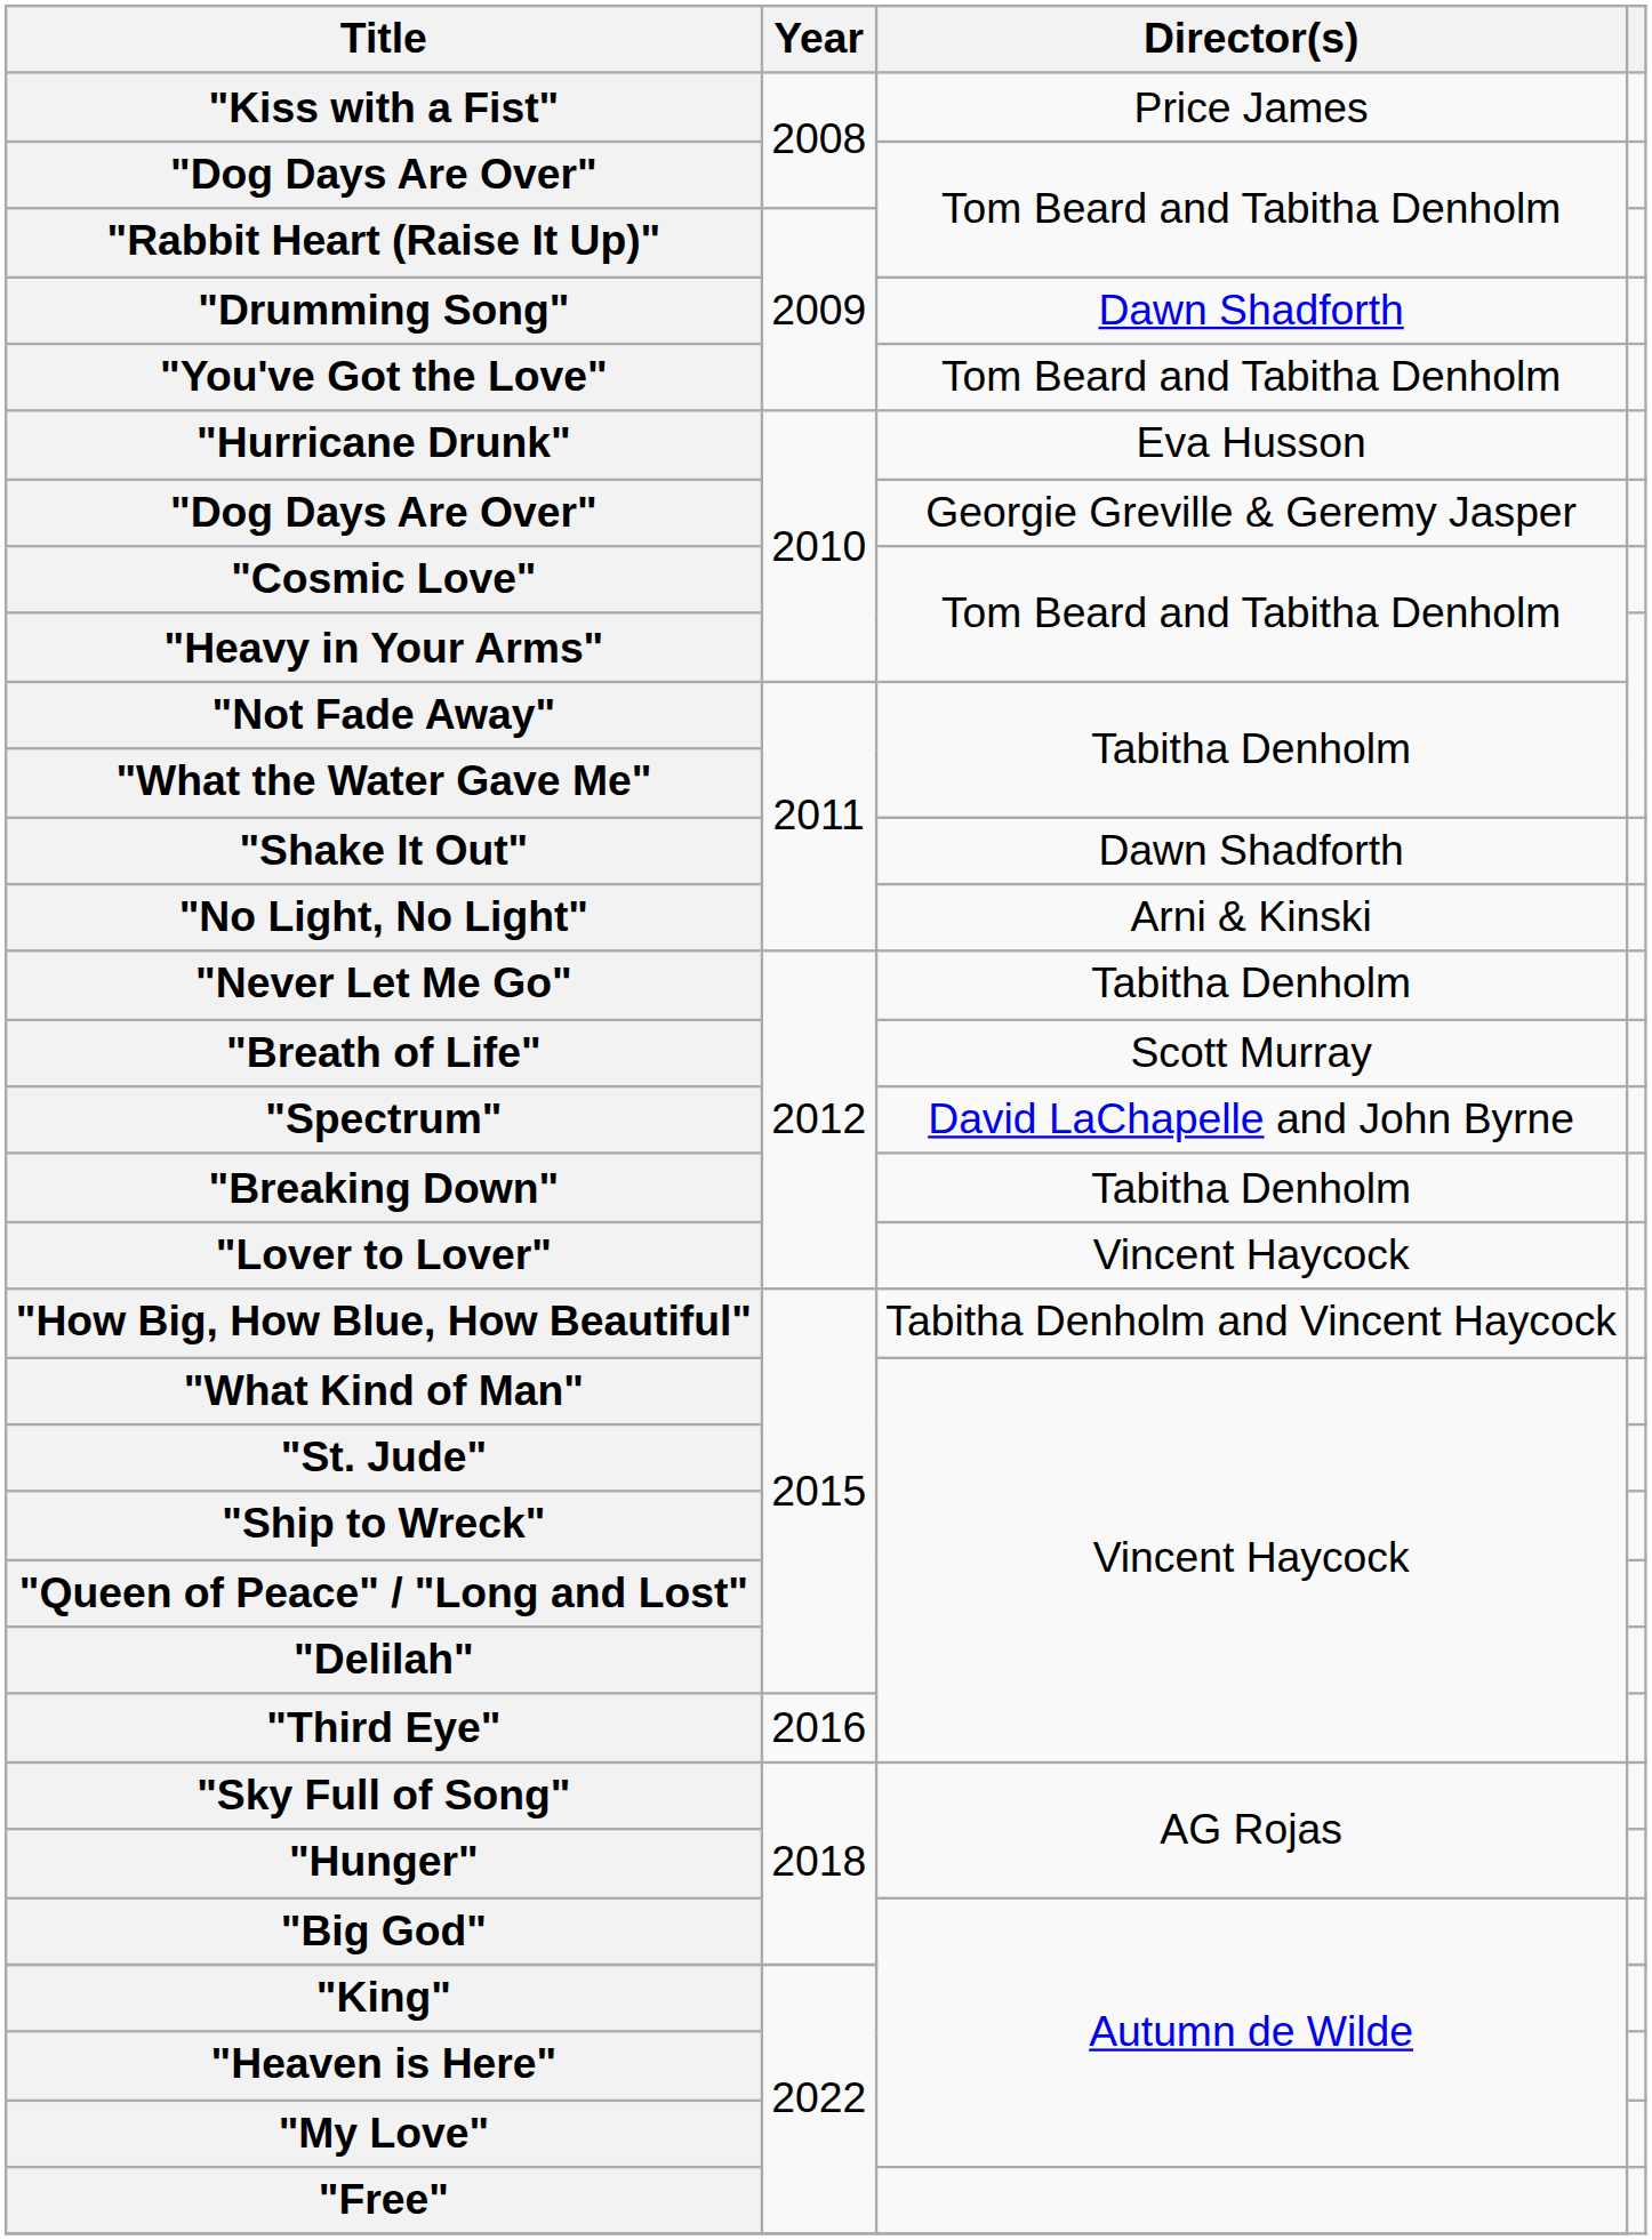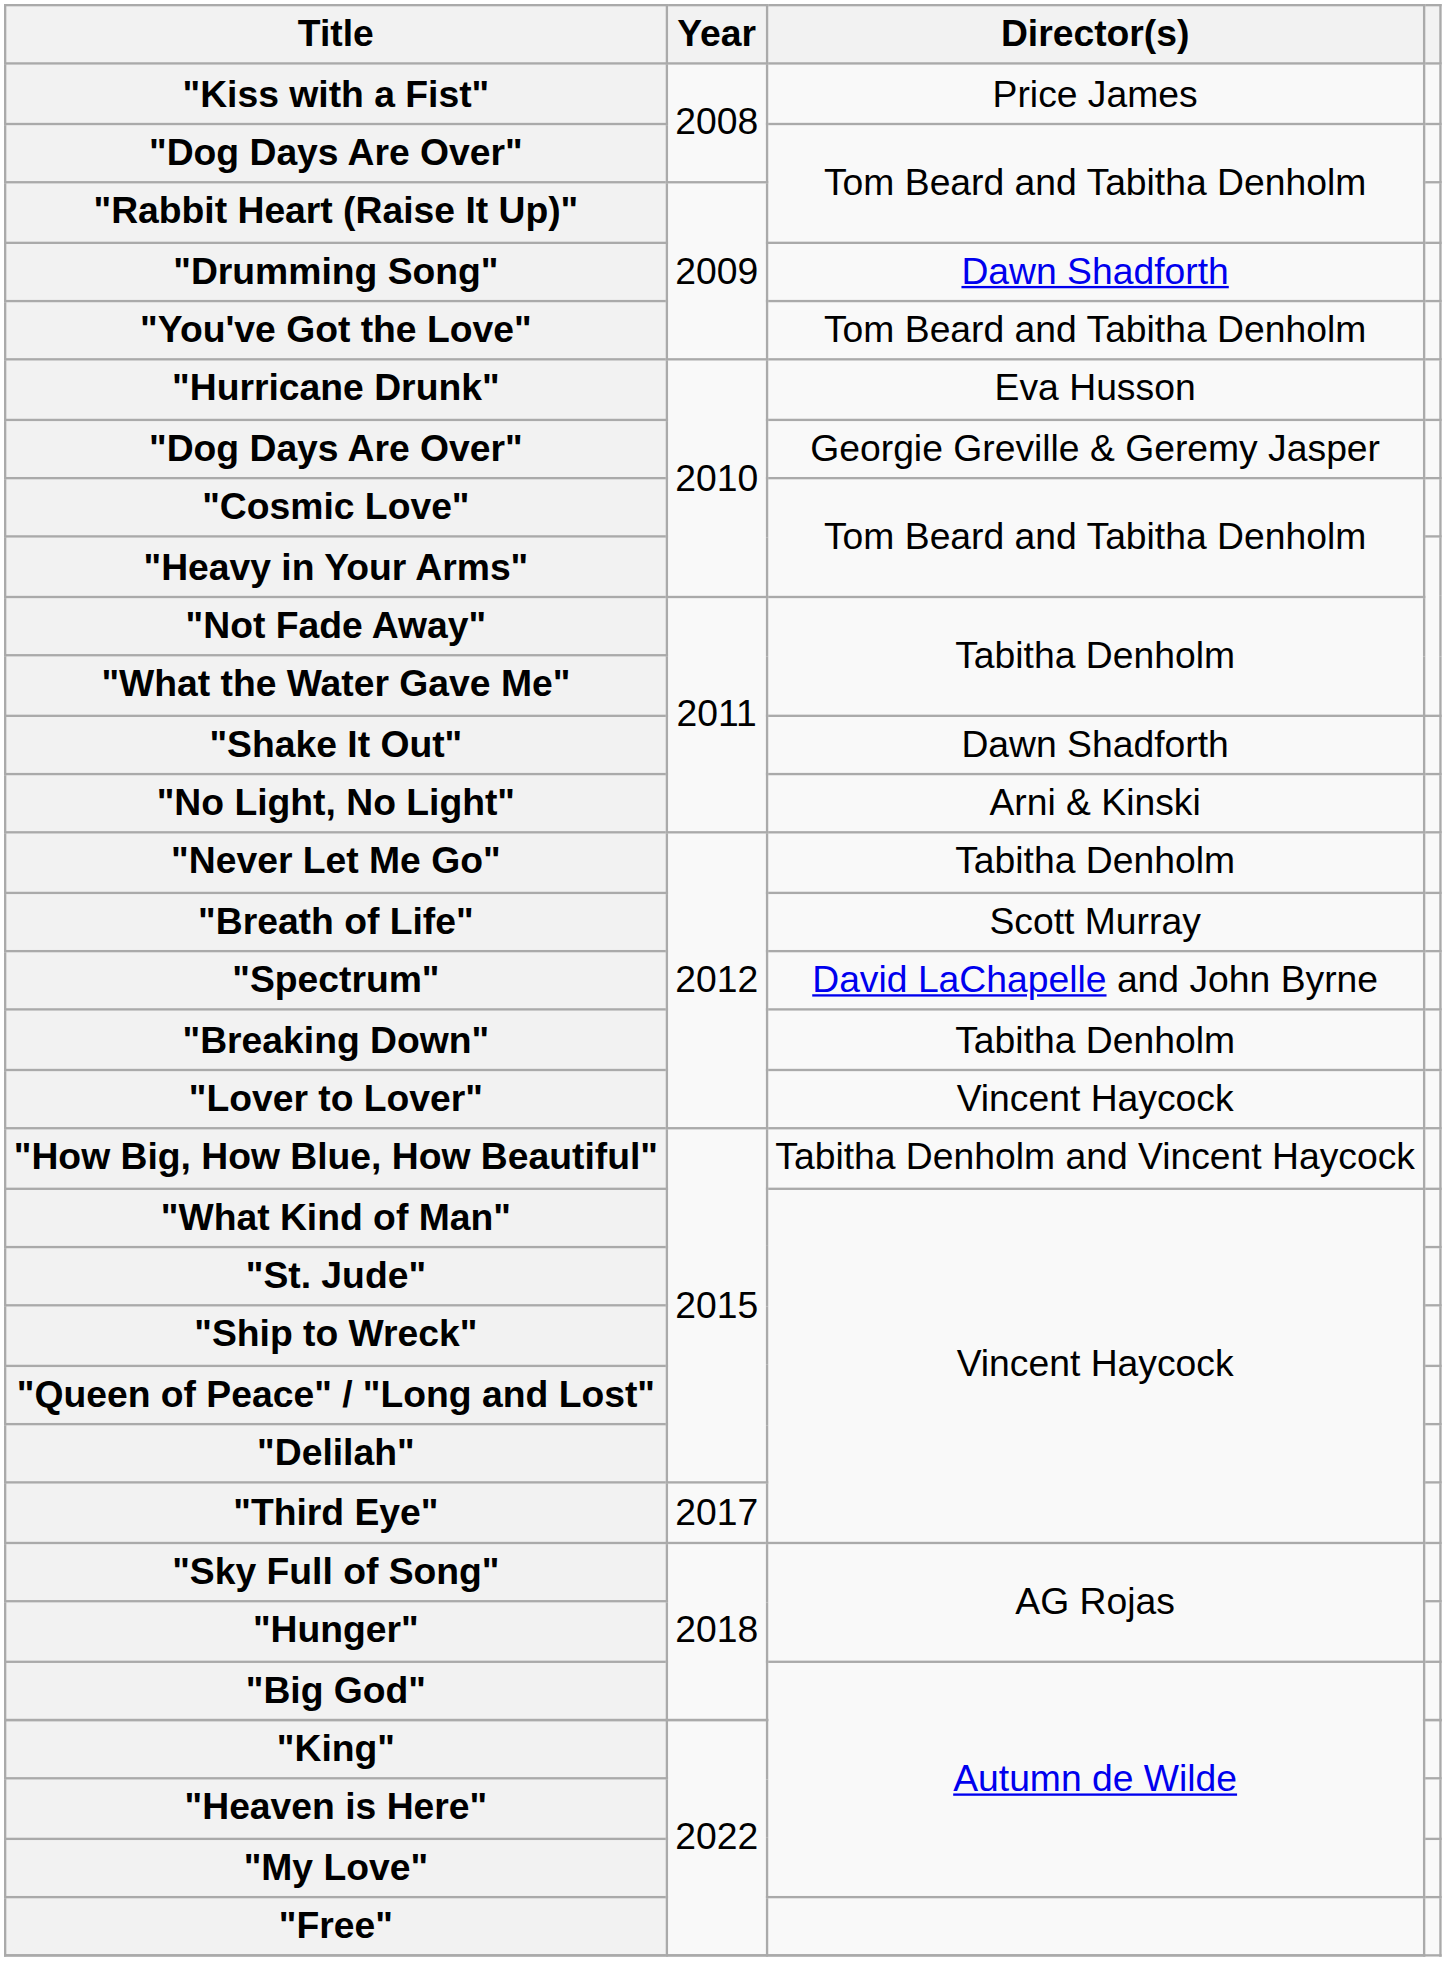"Third Eye" | Year: 2016 -> 2017
